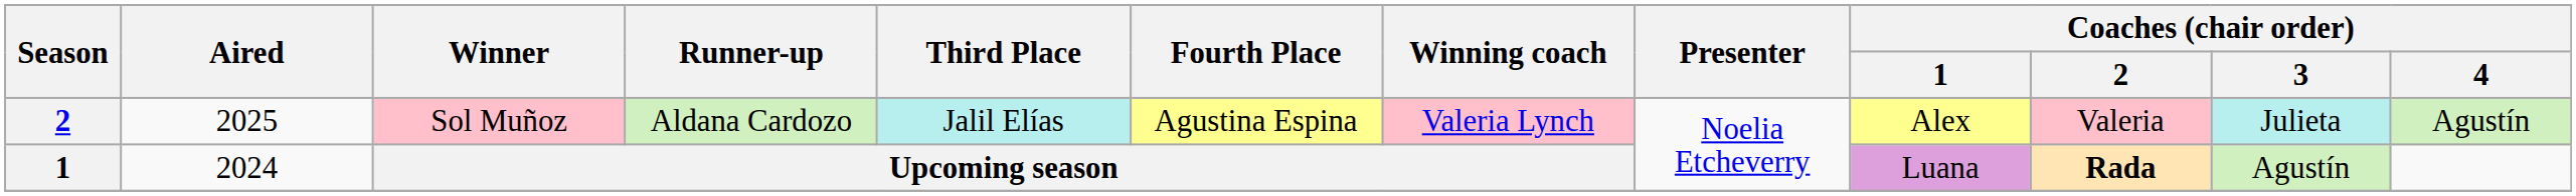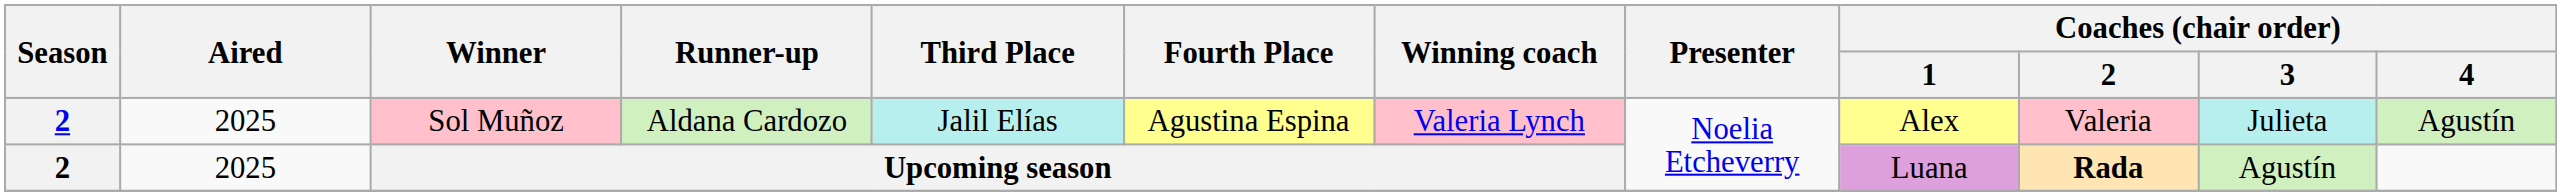Upcoming season | Season: 1 -> 2
Upcoming season | Aired: 2024 -> 2025
